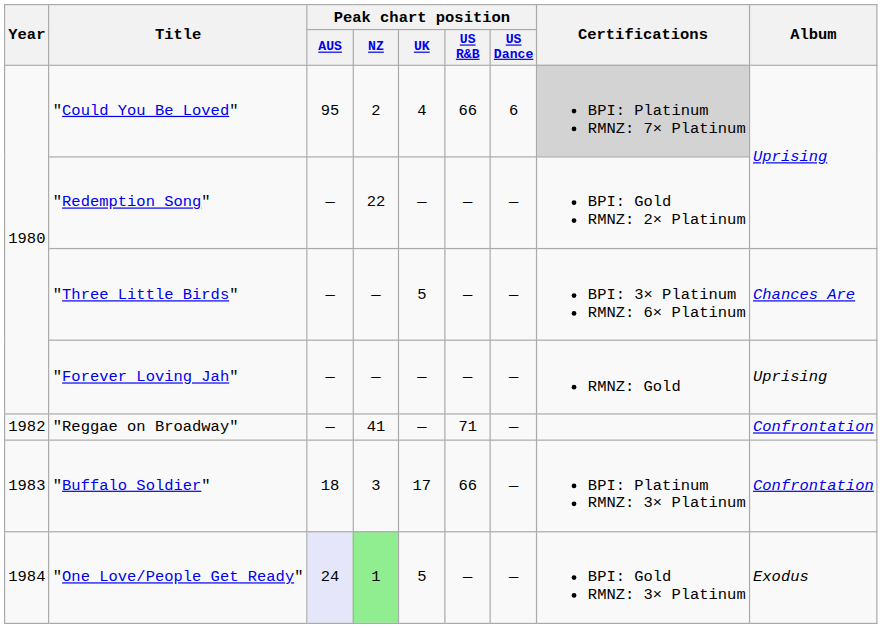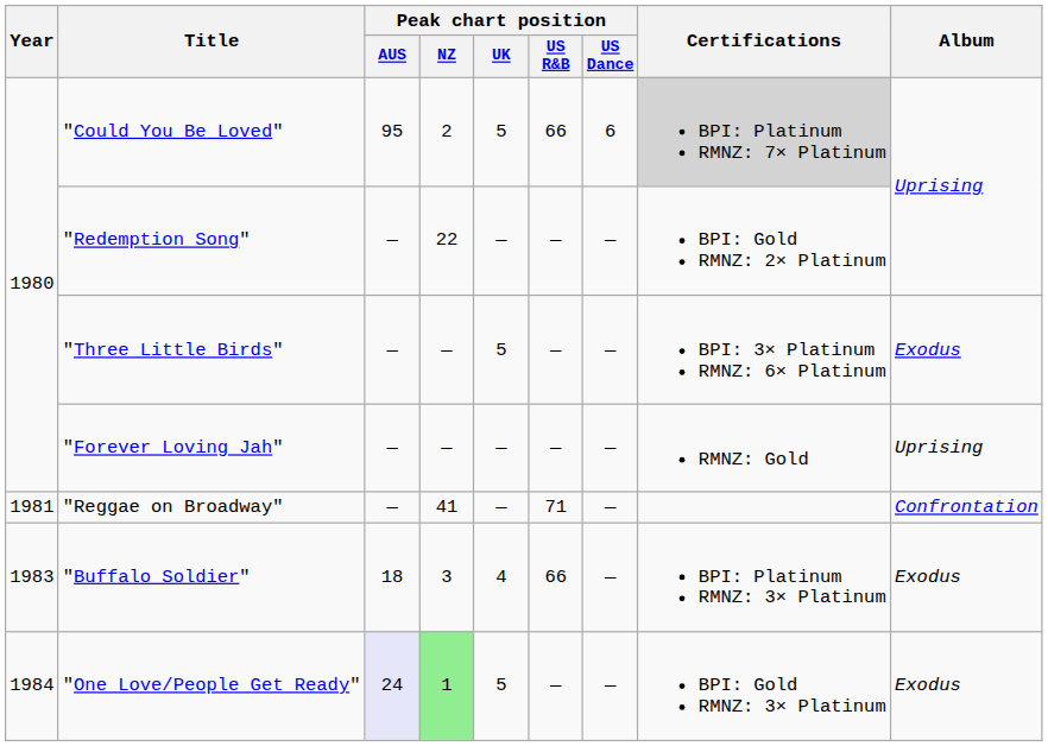"Could You Be Loved" | Peak chart position / UK: 4 -> 5
"Three Little Birds" | Album: Chances Are -> Exodus
"Reggae on Broadway" | Year: 1982 -> 1981
"Buffalo Soldier" | Peak chart position / UK: 17 -> 4
"Buffalo Soldier" | Album: Confrontation -> Exodus
